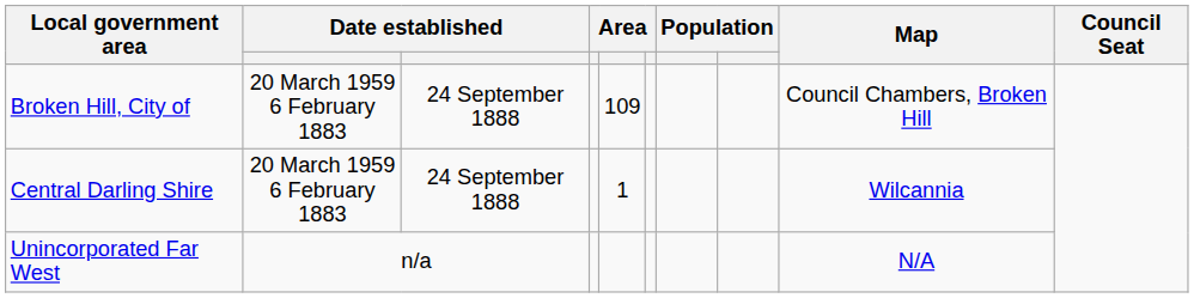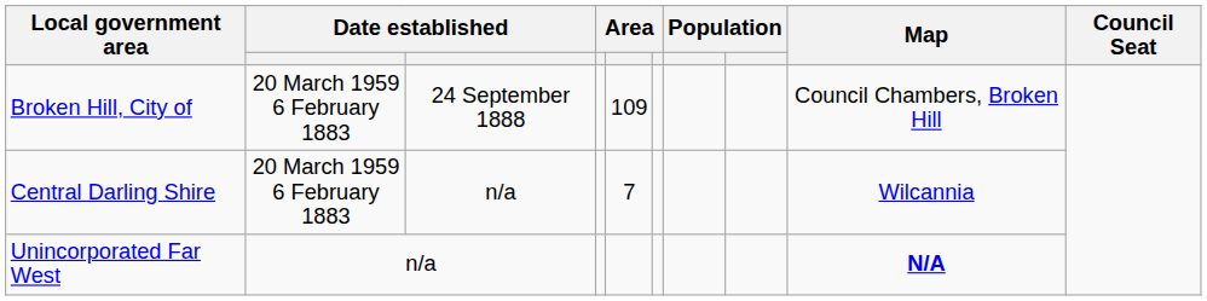Central Darling Shire | column 3: 24 September 1888 -> n/a
Central Darling Shire | column 5: 1 -> 7
Unincorporated Far West | Map: normal -> bold
